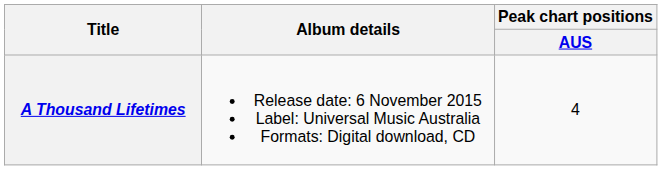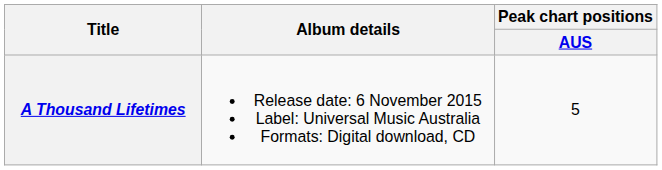A Thousand Lifetimes | Peak chart positions / AUS: 4 -> 5
